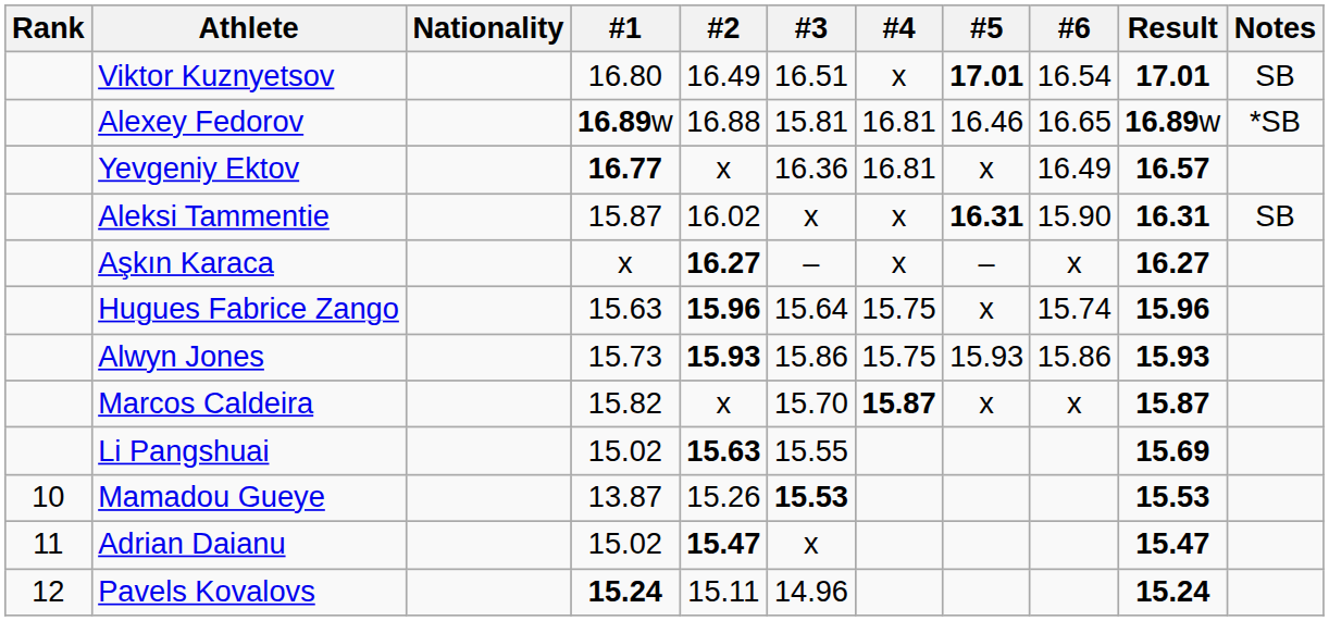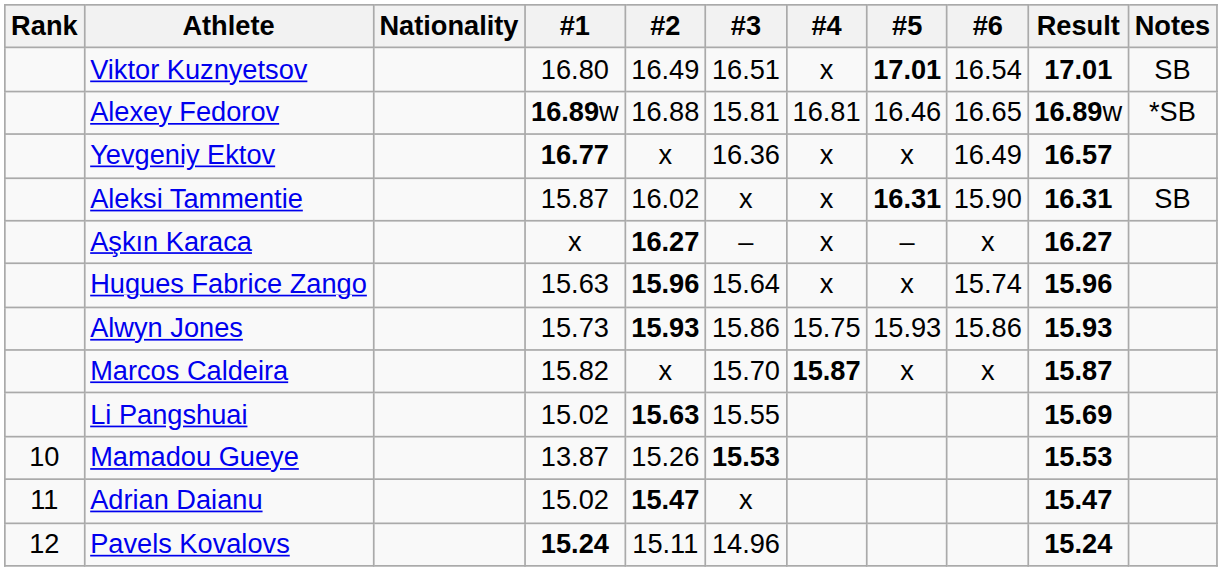Yevgeniy Ektov | #4: 16.81 -> x
Hugues Fabrice Zango | #4: 15.75 -> x
